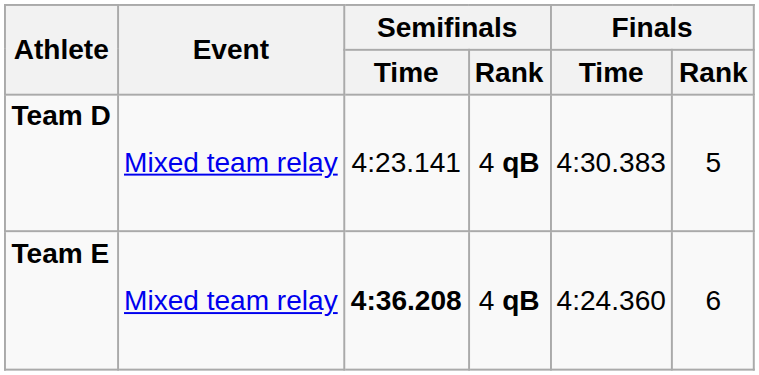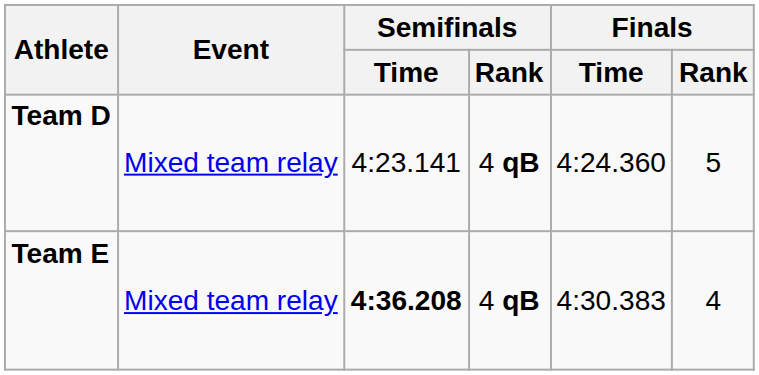Team D | Finals / Time: 4:30.383 -> 4:24.360
Team E | Finals / Time: 4:24.360 -> 4:30.383
Team E | Finals / Rank: 6 -> 4
